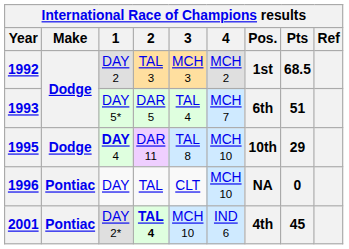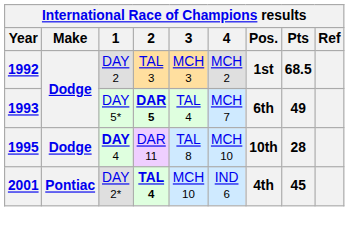1993 | 2: normal -> bold
1993 | Pts: 51 -> 49
1995 | Pts: 29 -> 28
- row: 1996 | Pontiac | DAY | TAL | CLT | MCH 10 | NA | 0
